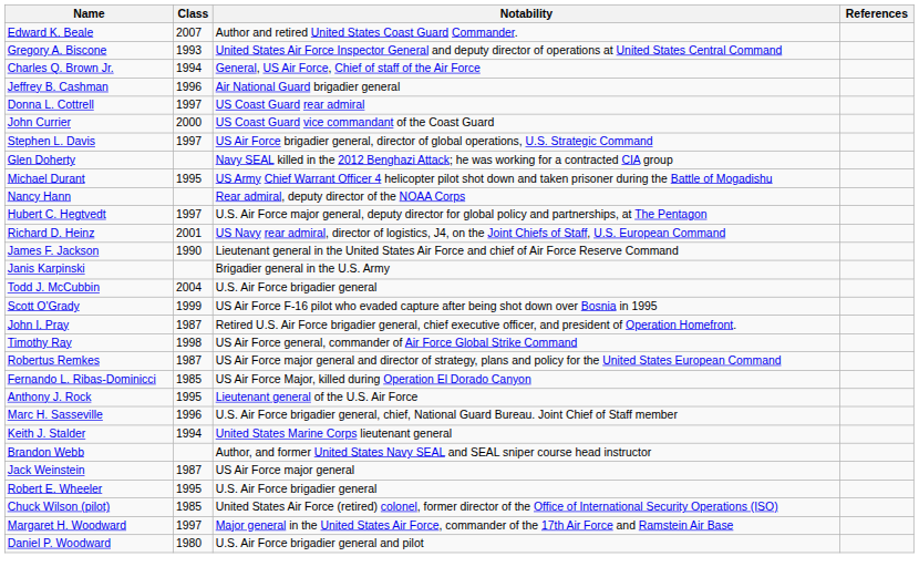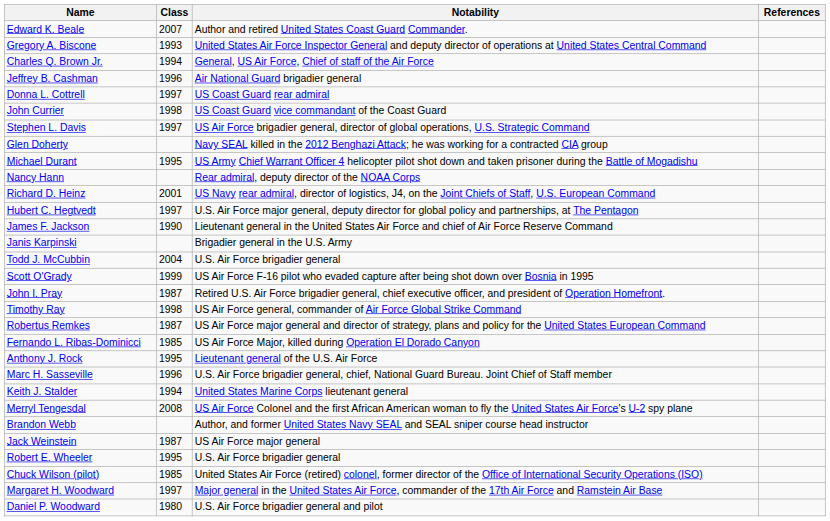John Currier | Class: 2000 -> 1998
rows swapped: Hubert C. Hegtvedt <-> Richard D. Heinz
+ row: Merryl Tengesdal | 2008 | US Air Force Colonel and the first African American woman to fly the United States Air Force's U-2 spy plane
